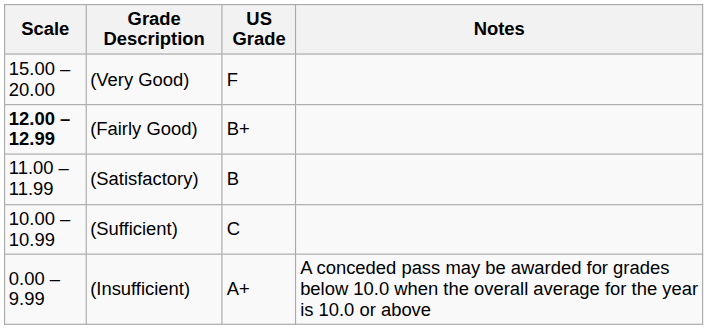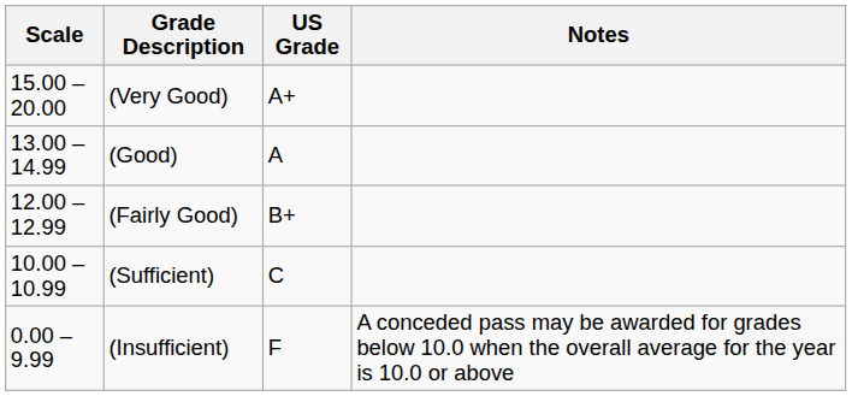(Very Good) | US Grade: F -> A+
+ row: 13.00 – 14.99 | (Good) | A
(Fairly Good) | Scale: bold -> normal
- row: 11.00 – 11.99 | (Satisfactory) | B
(Insufficient) | US Grade: A+ -> F
